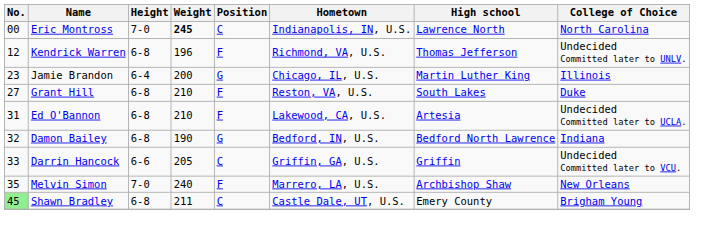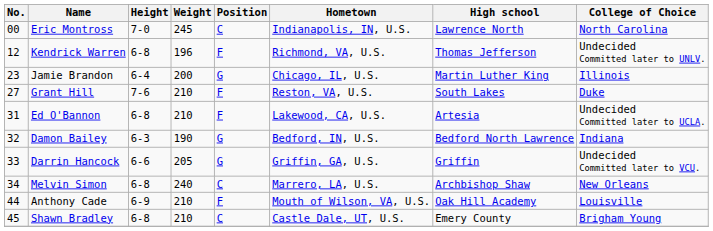Eric Montross | Weight: bold -> normal
Grant Hill | Height: 6-8 -> 7-6
Damon Bailey | Height: 6-8 -> 6-3
Darrin Hancock | Position: C -> G
Melvin Simon | No.: 35 -> 34
Melvin Simon | Height: 7-0 -> 6-8
Melvin Simon | Position: F -> C
+ row: 44 | Anthony Cade | 6-9 | 210 | F | Mouth of Wilson, VA, U.S. | Oak Hill Academy | Louisville
Shawn Bradley | No.: lightgreen background -> no background
Shawn Bradley | Weight: 211 -> 210
